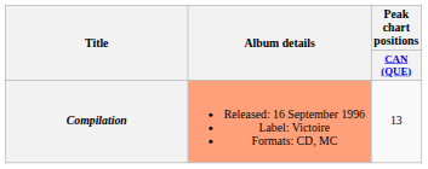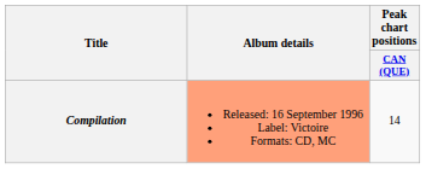Compilation | Peak chart positions / CAN (QUE): 13 -> 14
